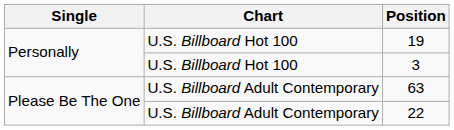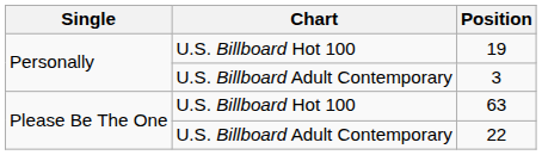3 | Chart: U.S. Billboard Hot 100 -> U.S. Billboard Adult Contemporary
63 | Chart: U.S. Billboard Adult Contemporary -> U.S. Billboard Hot 100
